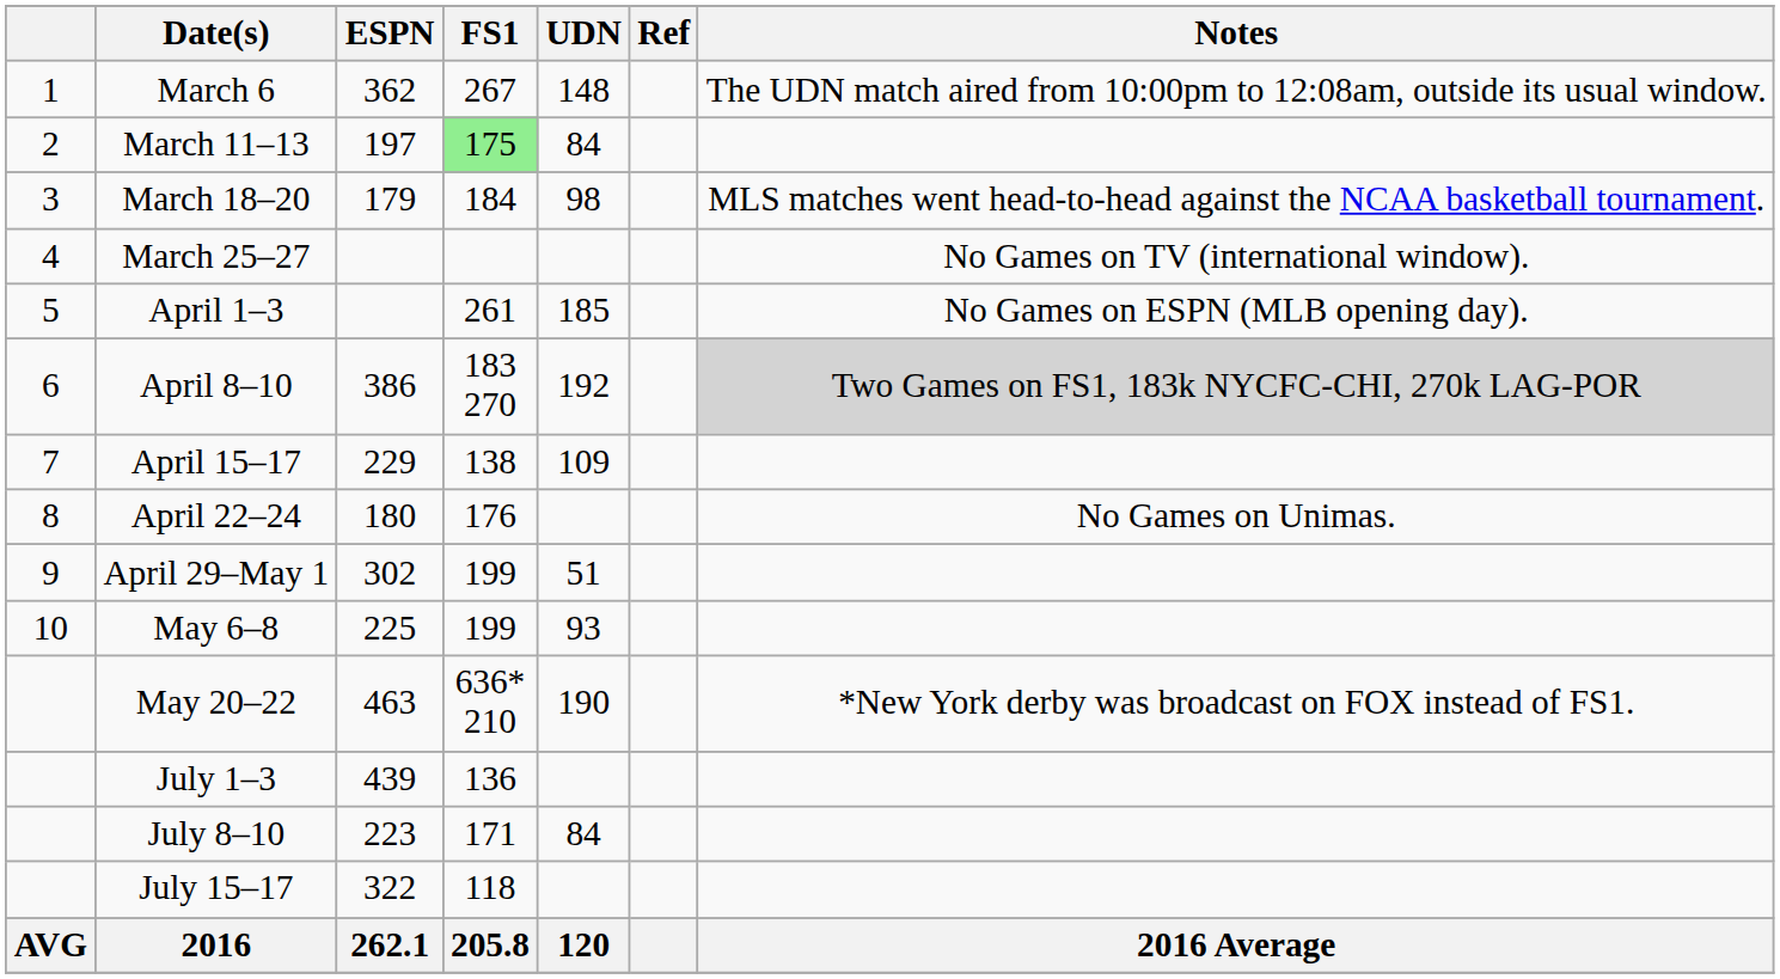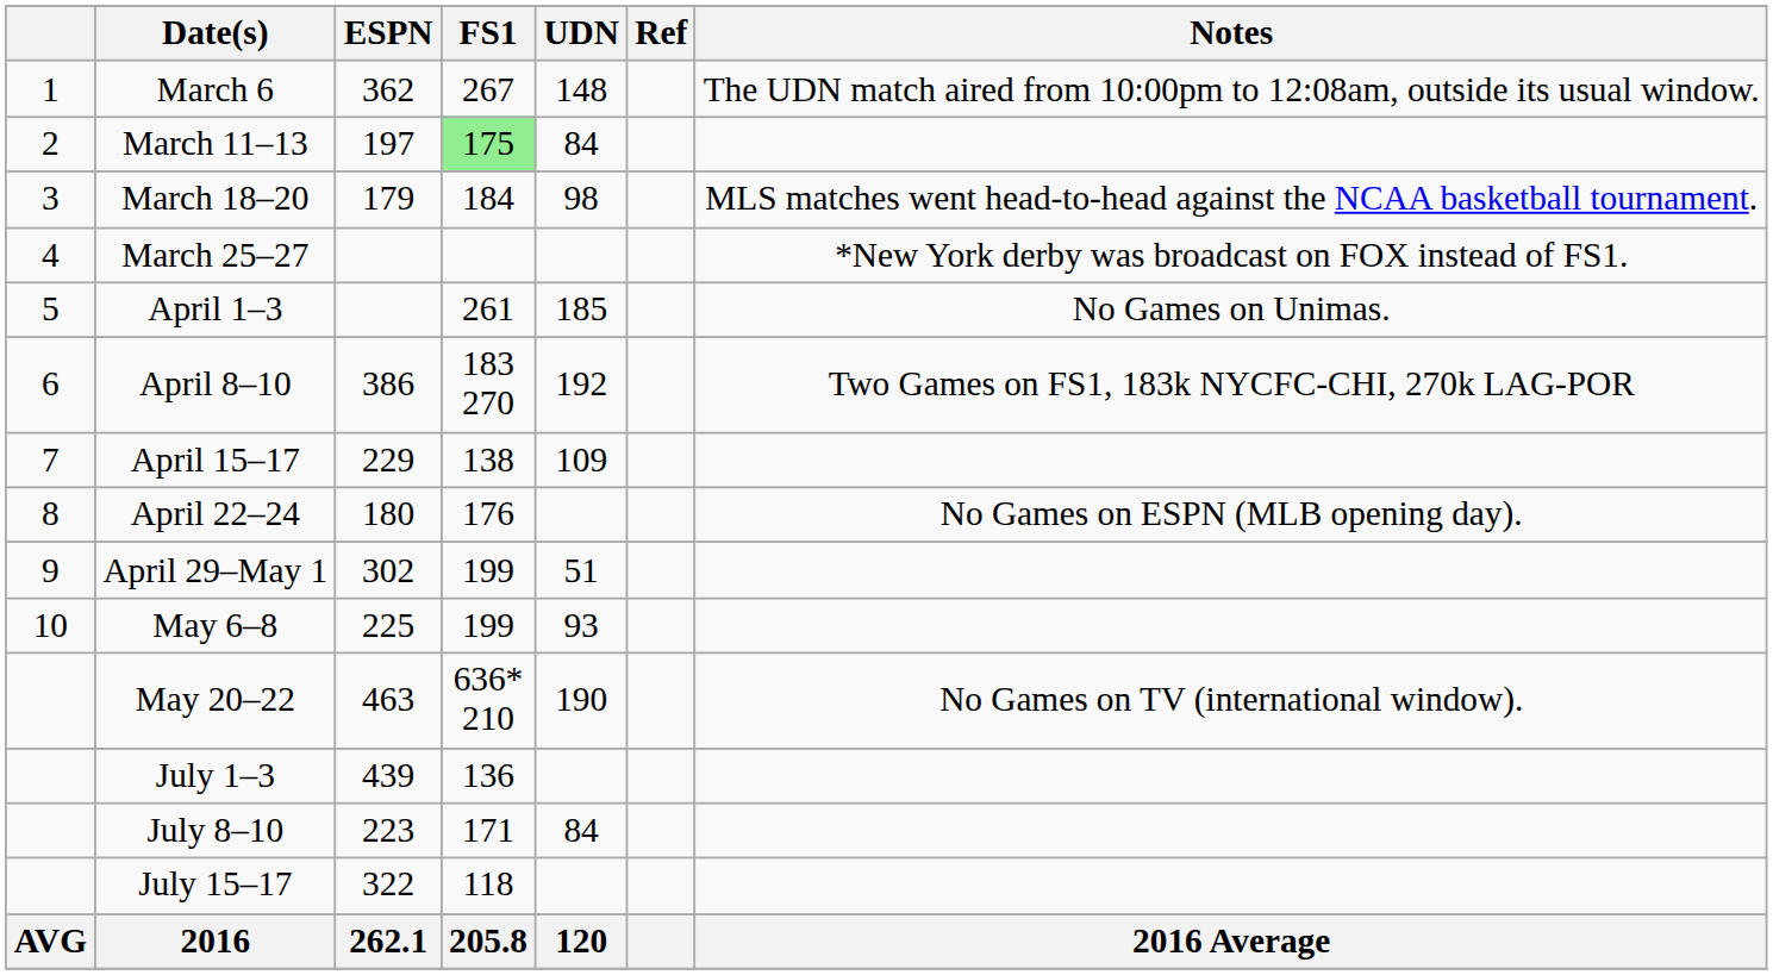March 25–27 | Notes: No Games on TV (international window). -> *New York derby was broadcast on FOX instead of FS1.
April 1–3 | Notes: No Games on ESPN (MLB opening day). -> No Games on Unimas.
April 8–10 | Notes: lightgrey background -> no background
April 22–24 | Notes: No Games on Unimas. -> No Games on ESPN (MLB opening day).
May 20–22 | Notes: *New York derby was broadcast on FOX instead of FS1. -> No Games on TV (international window).
